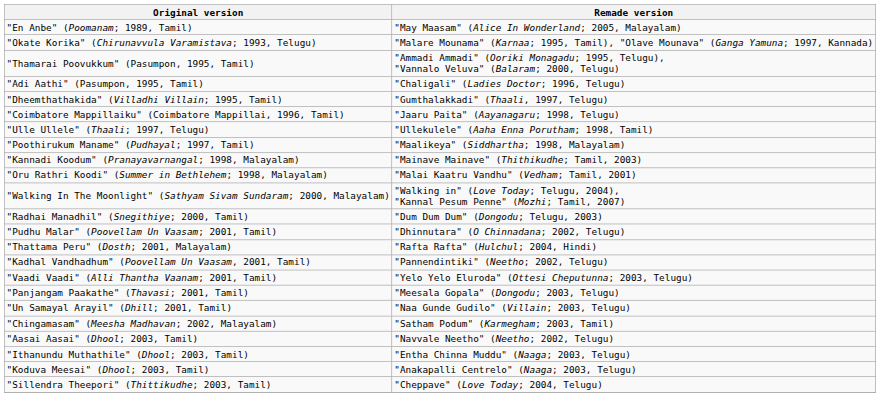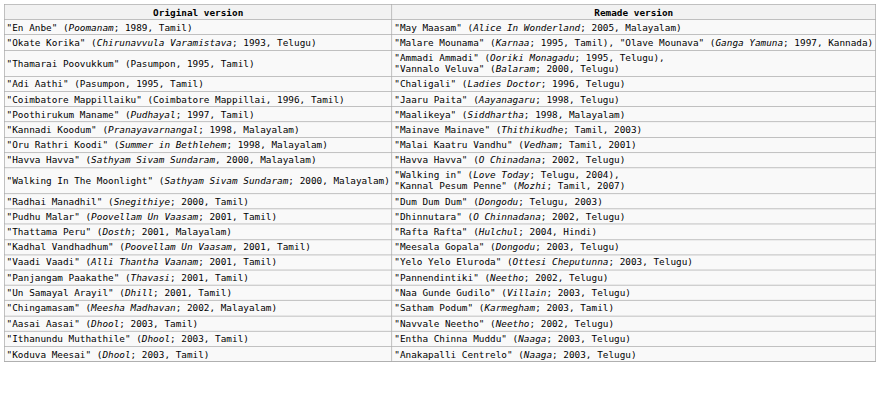- row: "Dheemthathakida" (Villadhi Villain; 1995, Tamil) | "Gumthalakkadi" (Thaali, 1997, Telugu)
- row: "Ulle Ullele" (Thaali; 1997, Telugu) | "Ullekulele" (Aaha Enna Porutham; 1998, Tamil)
+ row: "Havva Havva" (Sathyam Sivam Sundaram, 2000, Malayalam) | "Havva Havva" (O Chinadana; 2002, Telugu)
"Kadhal Vandhadhum" (Poovellam Un Vaasam, 2001, Tamil) | Remade version: "Pannendintiki" (Neetho; 2002, Telugu) -> "Meesala Gopala" (Dongodu; 2003, Telugu)
"Panjangam Paakathe" (Thavasi; 2001, Tamil) | Remade version: "Meesala Gopala" (Dongodu; 2003, Telugu) -> "Pannendintiki" (Neetho; 2002, Telugu)
- row: "Sillendra Theepori" (Thittikudhe; 2003, Tamil) | "Cheppave" (Love Today; 2004, Telugu)
